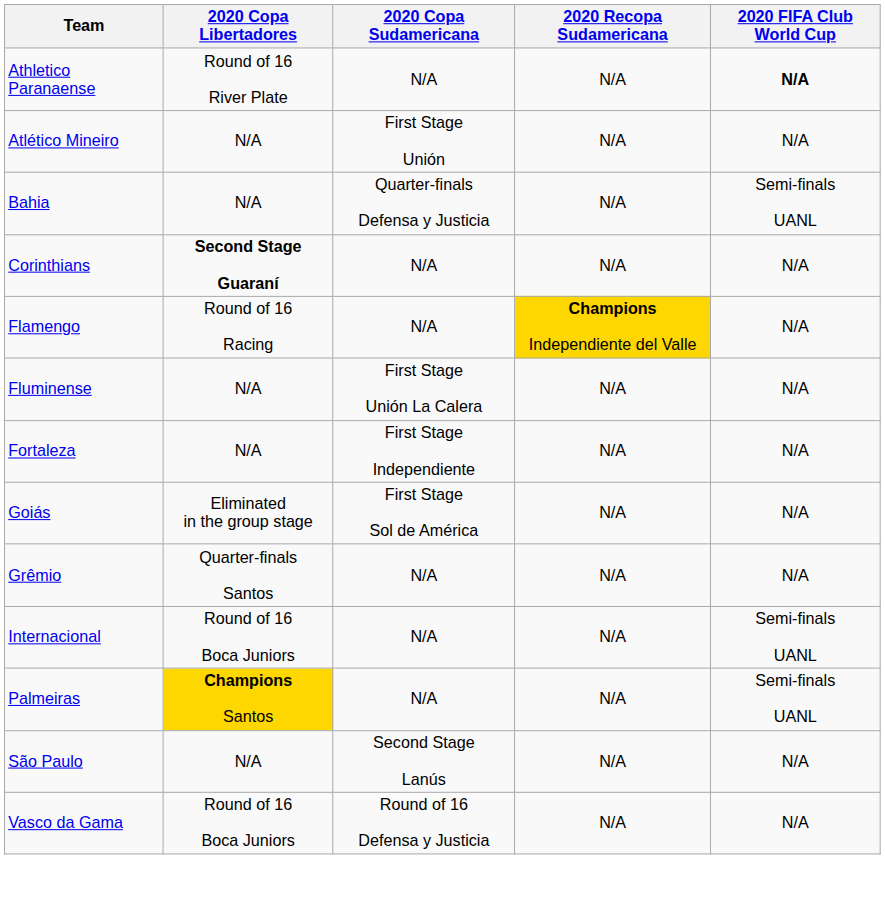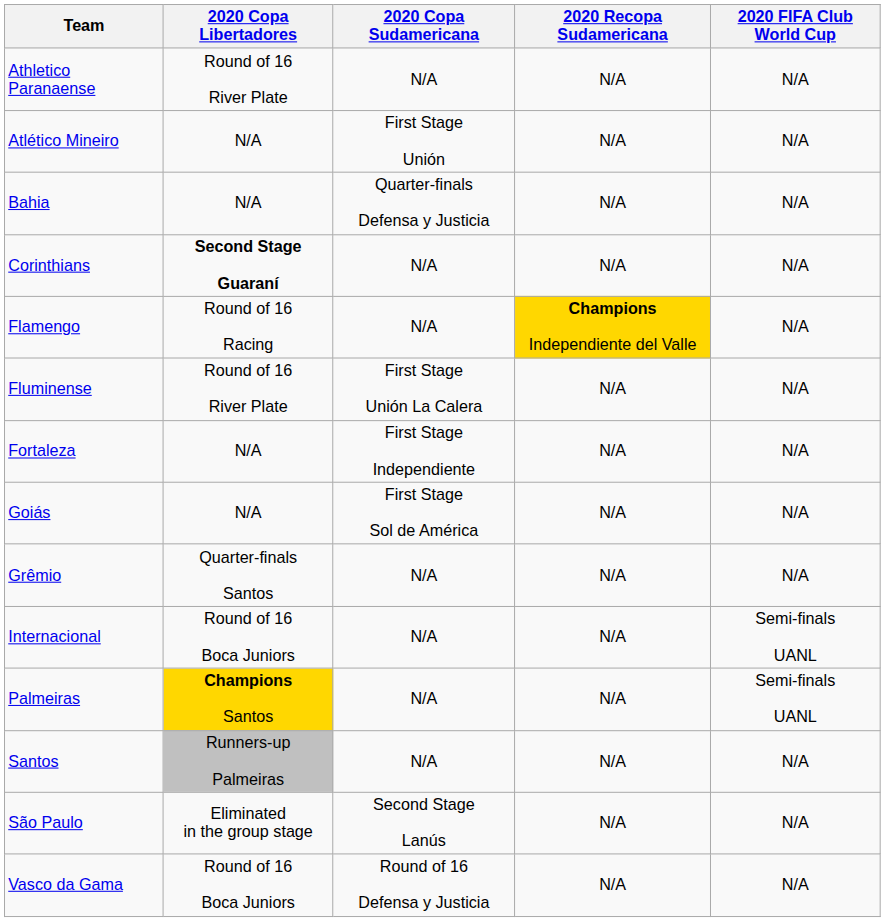Athletico Paranaense | 2020 FIFA Club World Cup: bold -> normal
Bahia | 2020 FIFA Club World Cup: Semi-finals UANL -> N/A
Fluminense | 2020 Copa Libertadores: N/A -> Round of 16 River Plate
Goiás | 2020 Copa Libertadores: Eliminated in the group stage -> N/A
+ row: Santos | Runners-up Palmeiras | N/A | N/A | N/A
São Paulo | 2020 Copa Libertadores: N/A -> Eliminated in the group stage
